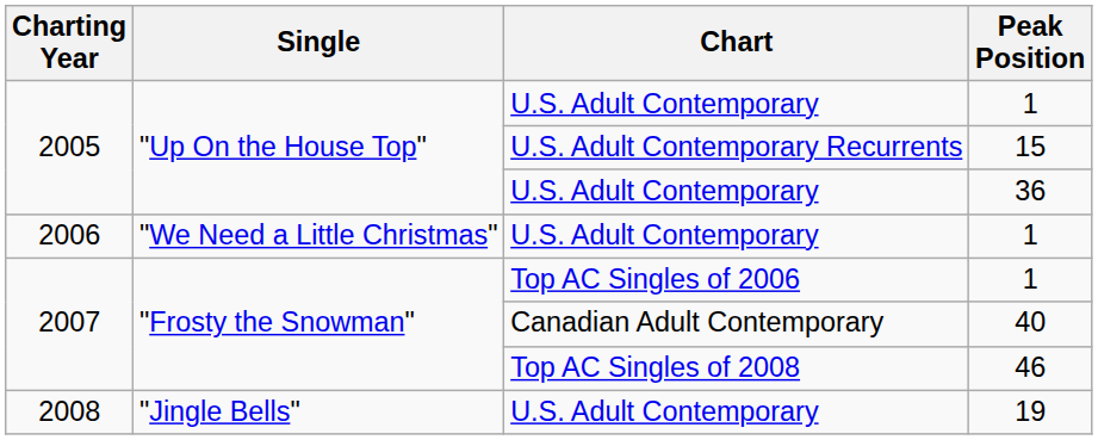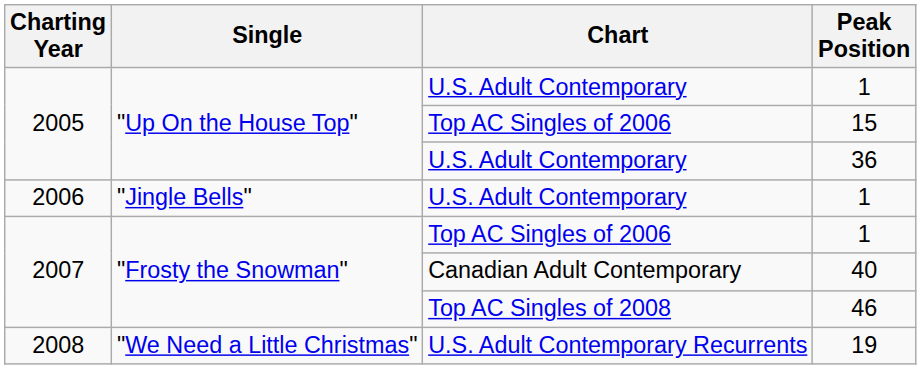15 | Chart: U.S. Adult Contemporary Recurrents -> Top AC Singles of 2006
2006 / 1 | Single: "We Need a Little Christmas" -> "Jingle Bells"
19 | Single: "Jingle Bells" -> "We Need a Little Christmas"
19 | Chart: U.S. Adult Contemporary -> U.S. Adult Contemporary Recurrents
